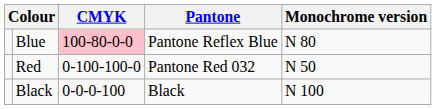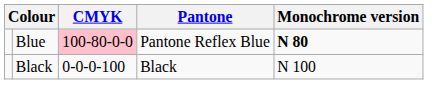Blue | Monochrome version: normal -> bold
- row: Red | 0-100-100-0 | Pantone Red 032 | N 50
